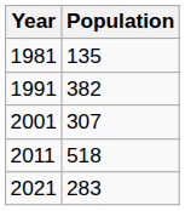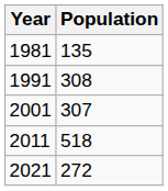1991 | Population: 382 -> 308
2021 | Population: 283 -> 272
